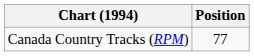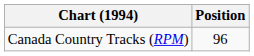Canada Country Tracks (RPM) | Position: 77 -> 96
